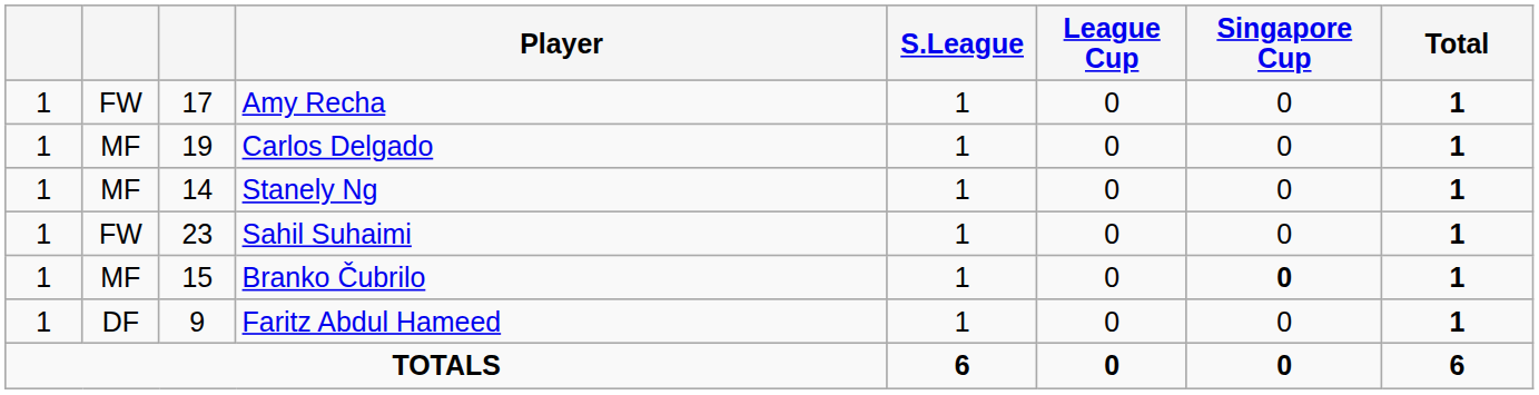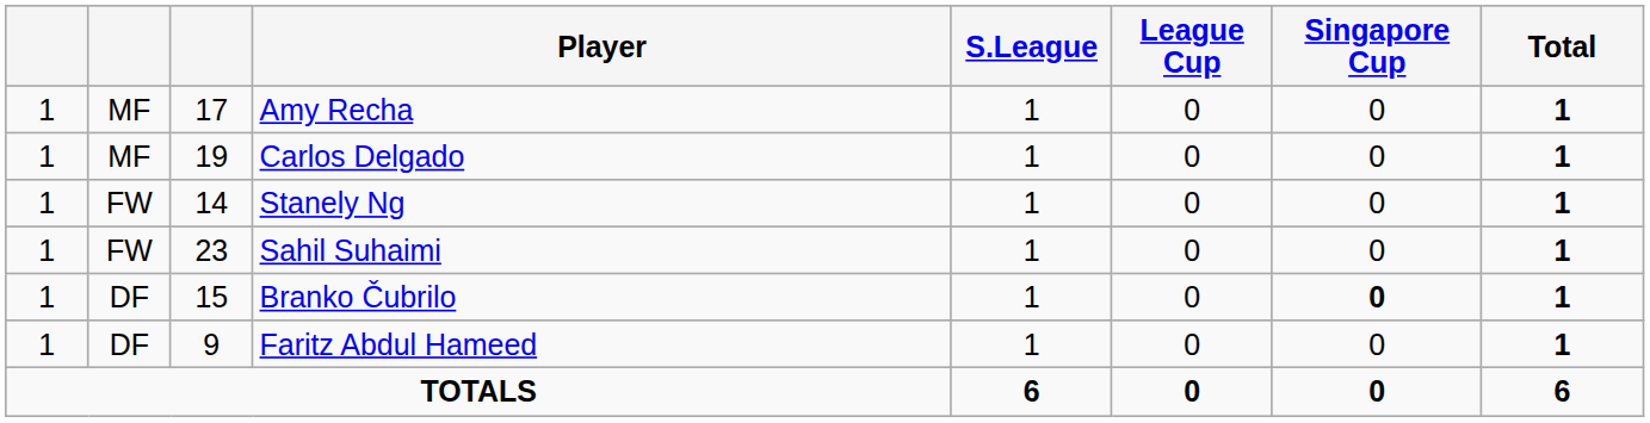Amy Recha | column 2: FW -> MF
Stanely Ng | column 2: MF -> FW
Branko Čubrilo | column 2: MF -> DF
